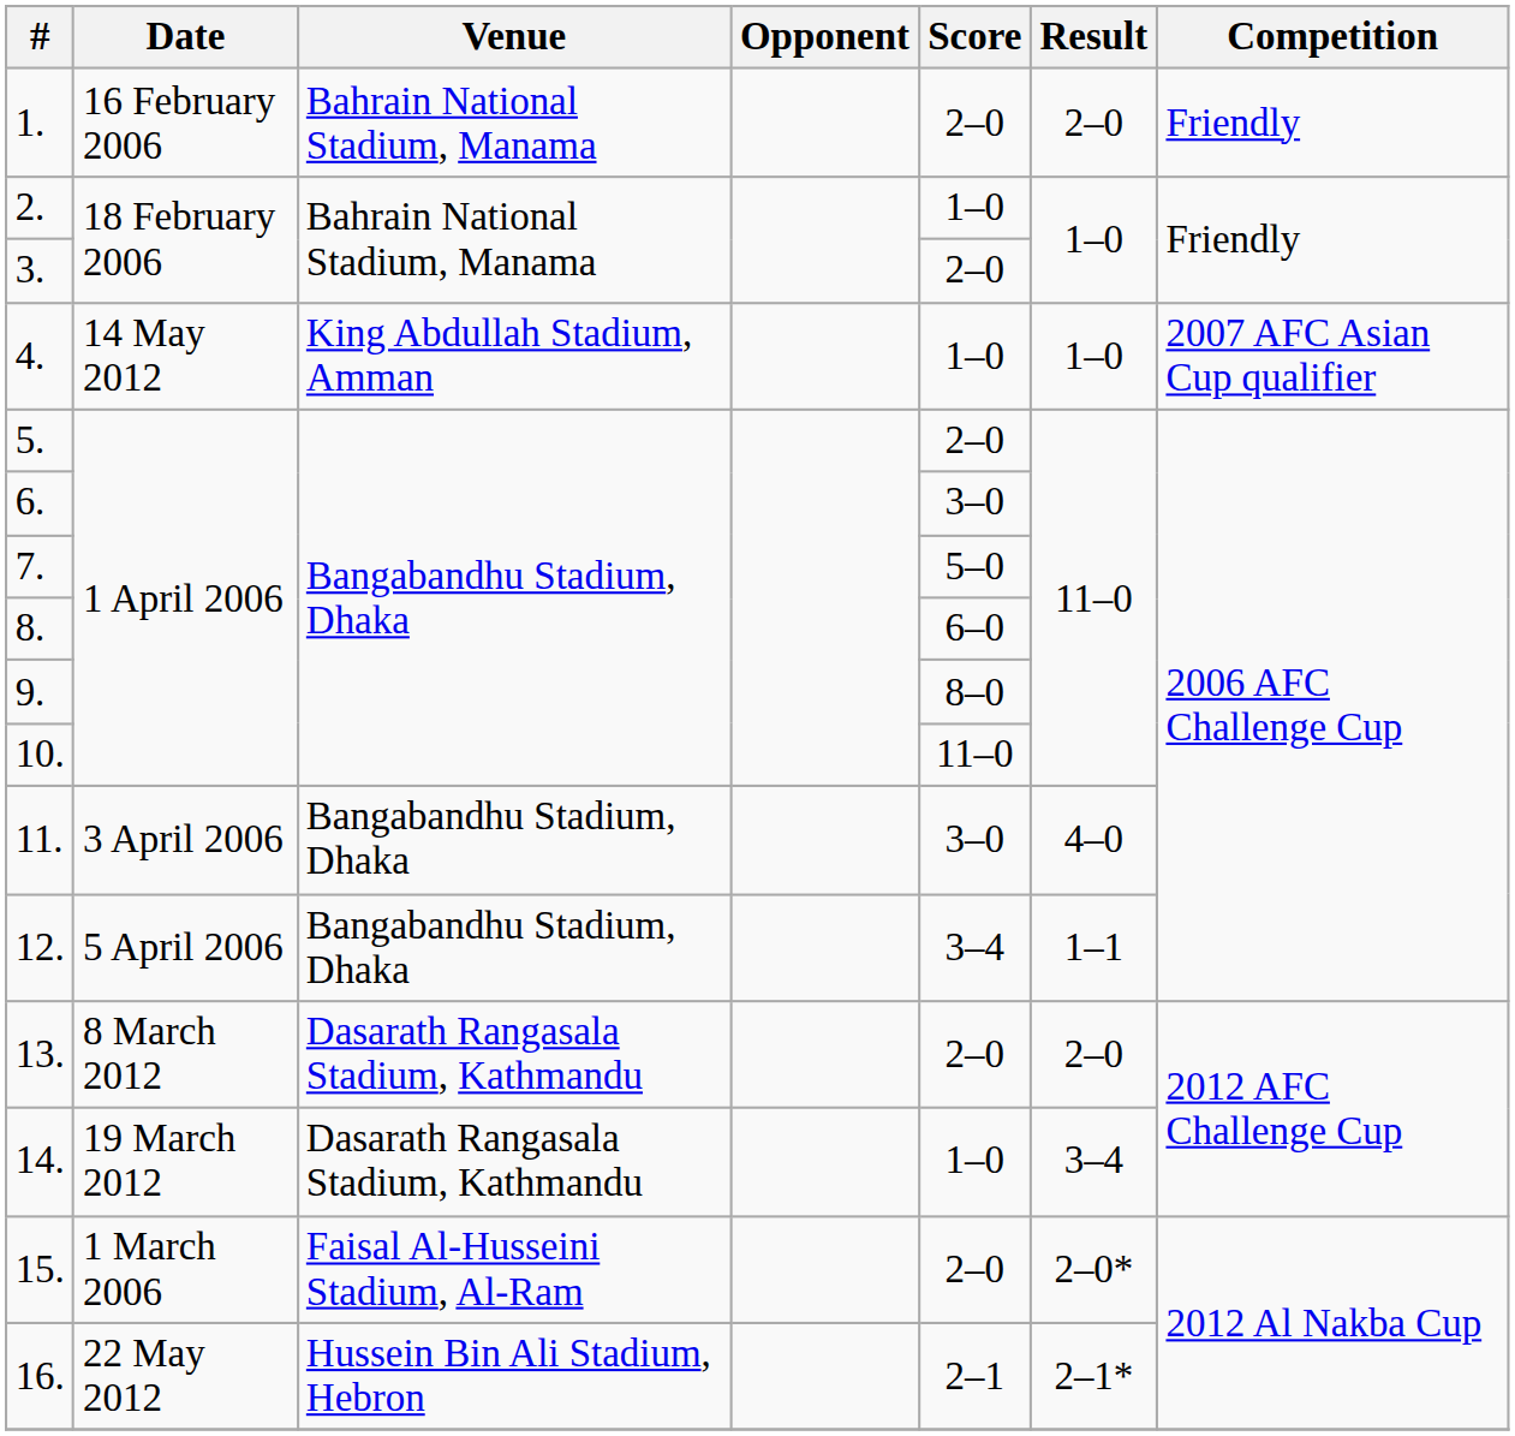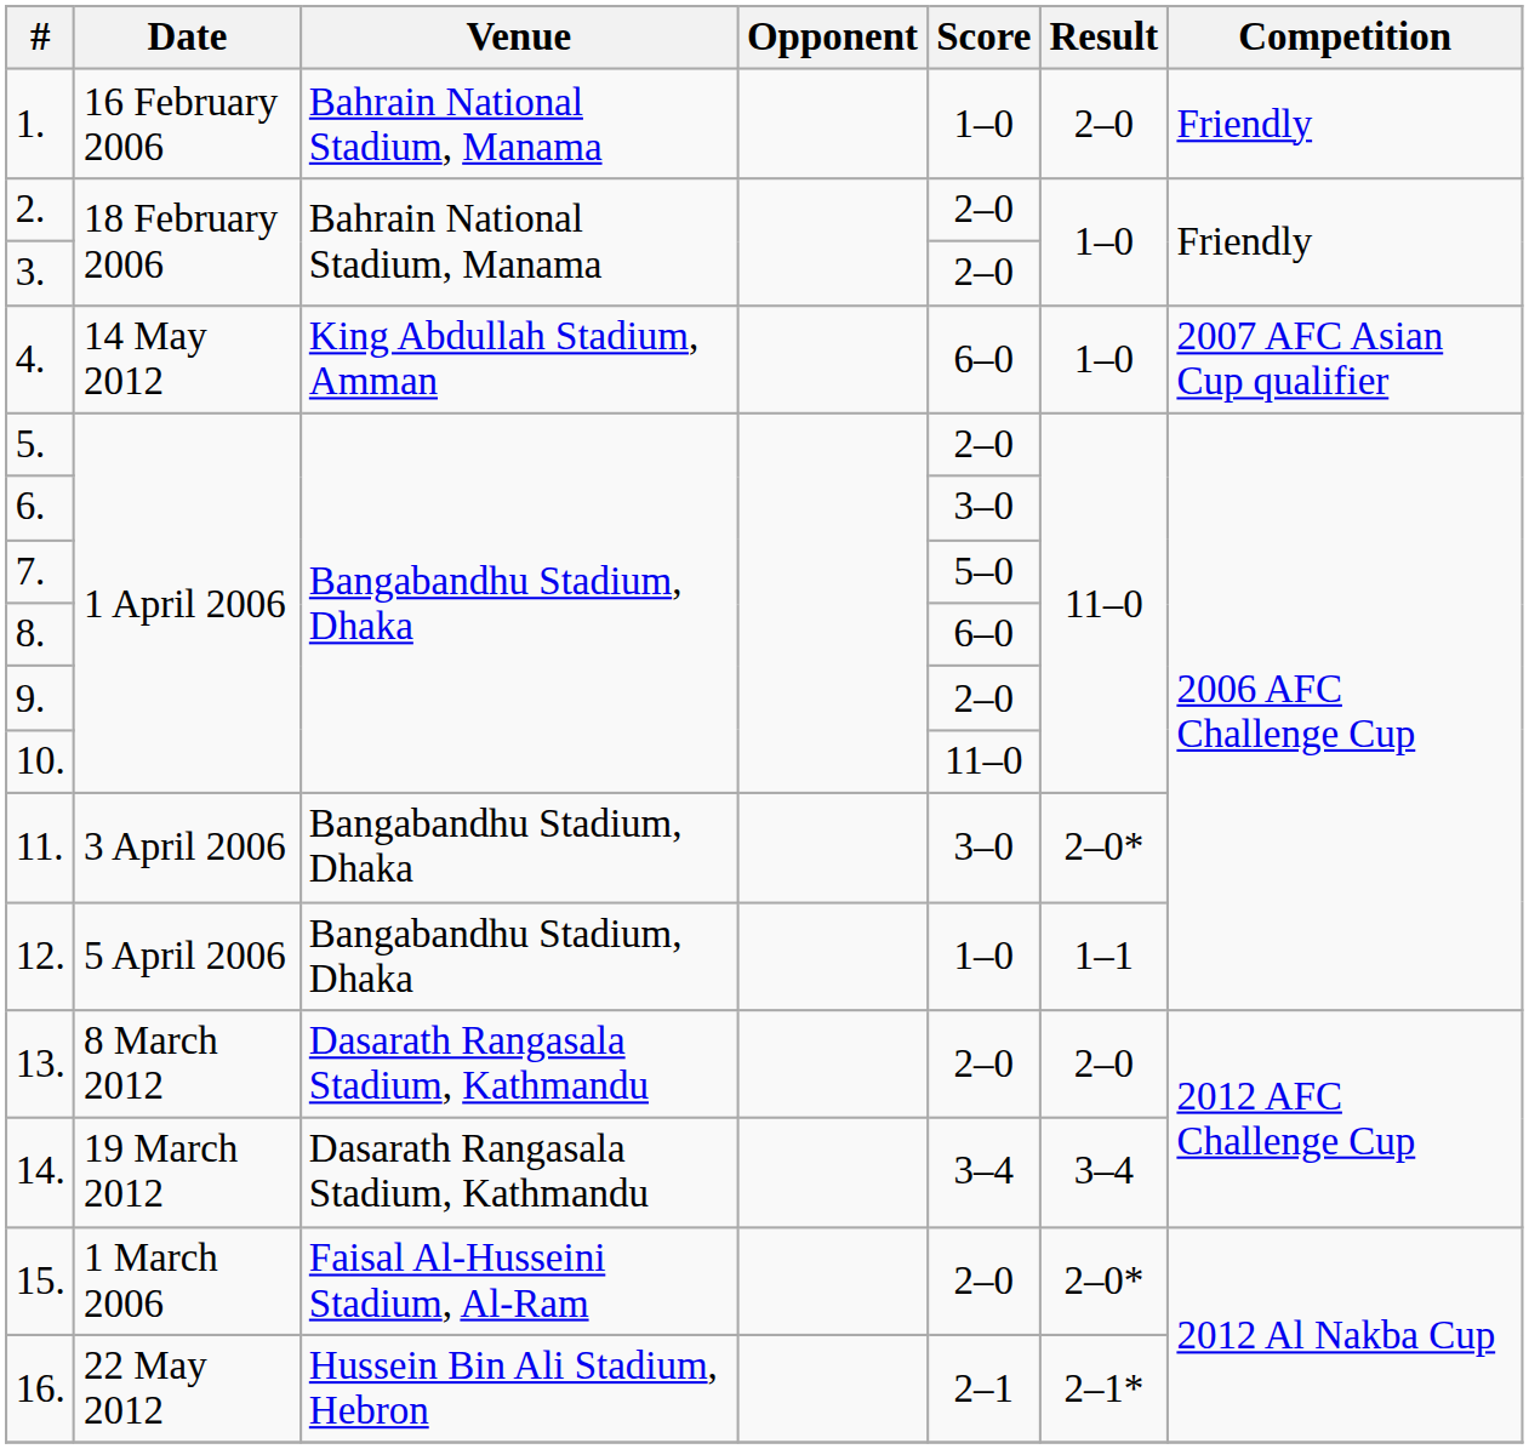1. | Score: 2–0 -> 1–0
2. | Score: 1–0 -> 2–0
4. | Score: 1–0 -> 6–0
9. | Score: 8–0 -> 2–0
11. | Result: 4–0 -> 2–0*
12. | Score: 3–4 -> 1–0
14. | Score: 1–0 -> 3–4
